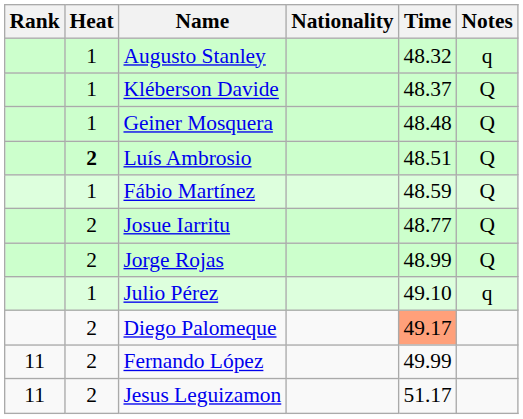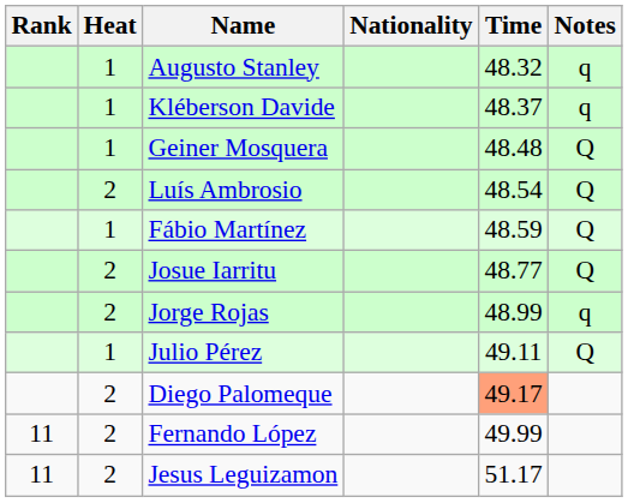Kléberson Davide | Notes: Q -> q
Luís Ambrosio | Heat: bold -> normal
Luís Ambrosio | Time: 48.51 -> 48.54
Jorge Rojas | Notes: Q -> q
Julio Pérez | Time: 49.10 -> 49.11
Julio Pérez | Notes: q -> Q
